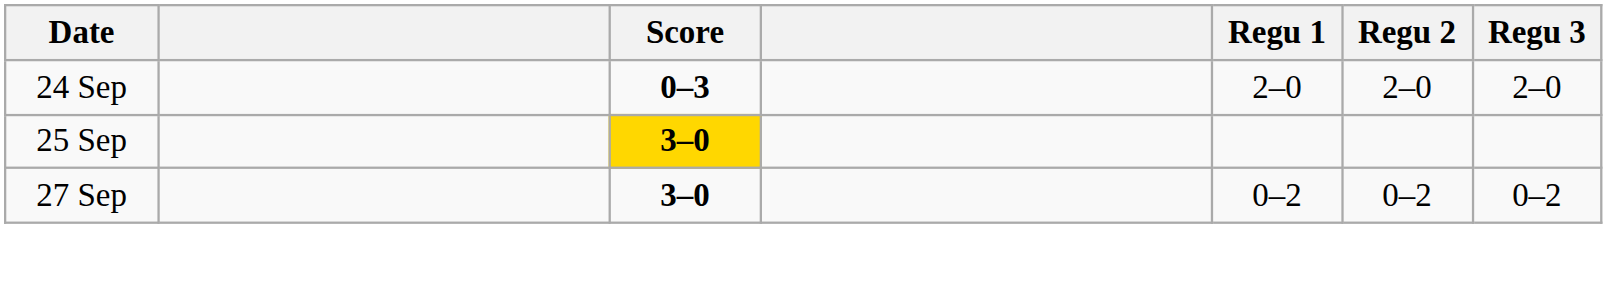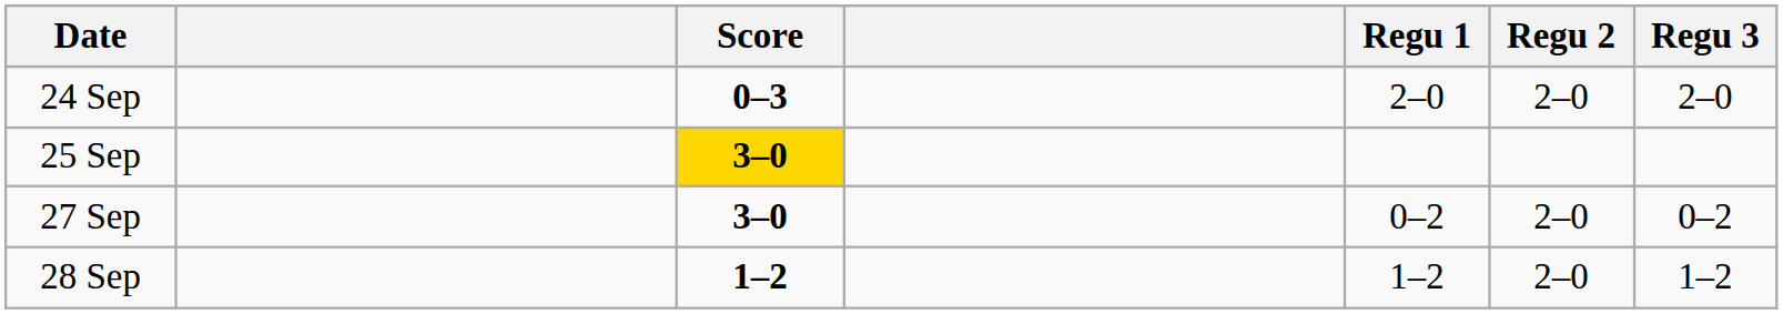27 Sep | Regu 2: 0–2 -> 2–0
+ row: 28 Sep | 1–2 | 1–2 | 2–0 | 1–2
